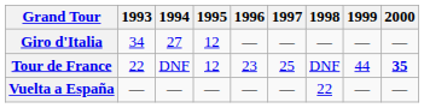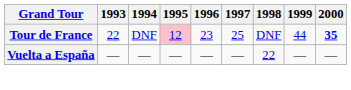- row: Giro d'Italia | 34 | 27 | 12 | — | — | — | — | —
Tour de France | 1995: no background -> pink background
